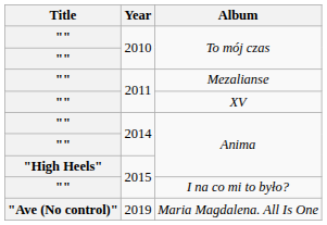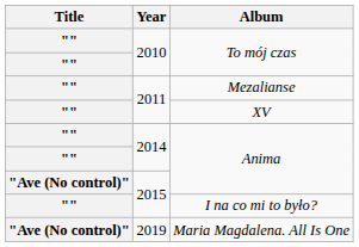2015 / Anima | Title: "High Heels" -> "Ave (No control)"
